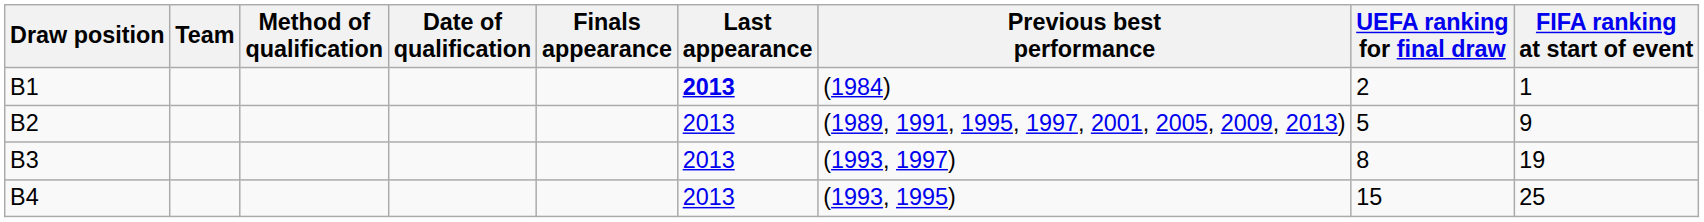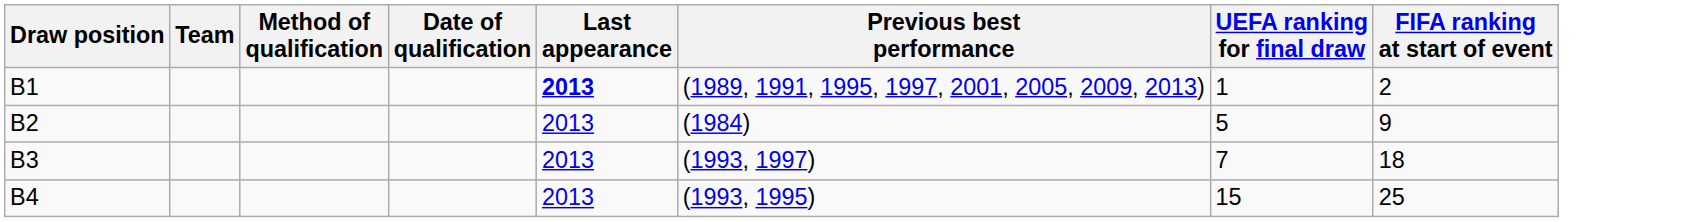- column: Finals appearance
B1 | Previous best performance: (1984) -> (1989, 1991, 1995, 1997, 2001, 2005, 2009, 2013)
B1 | UEFA ranking for final draw: 2 -> 1
B1 | FIFA ranking at start of event: 1 -> 2
B2 | Previous best performance: (1989, 1991, 1995, 1997, 2001, 2005, 2009, 2013) -> (1984)
B3 | UEFA ranking for final draw: 8 -> 7
B3 | FIFA ranking at start of event: 19 -> 18
